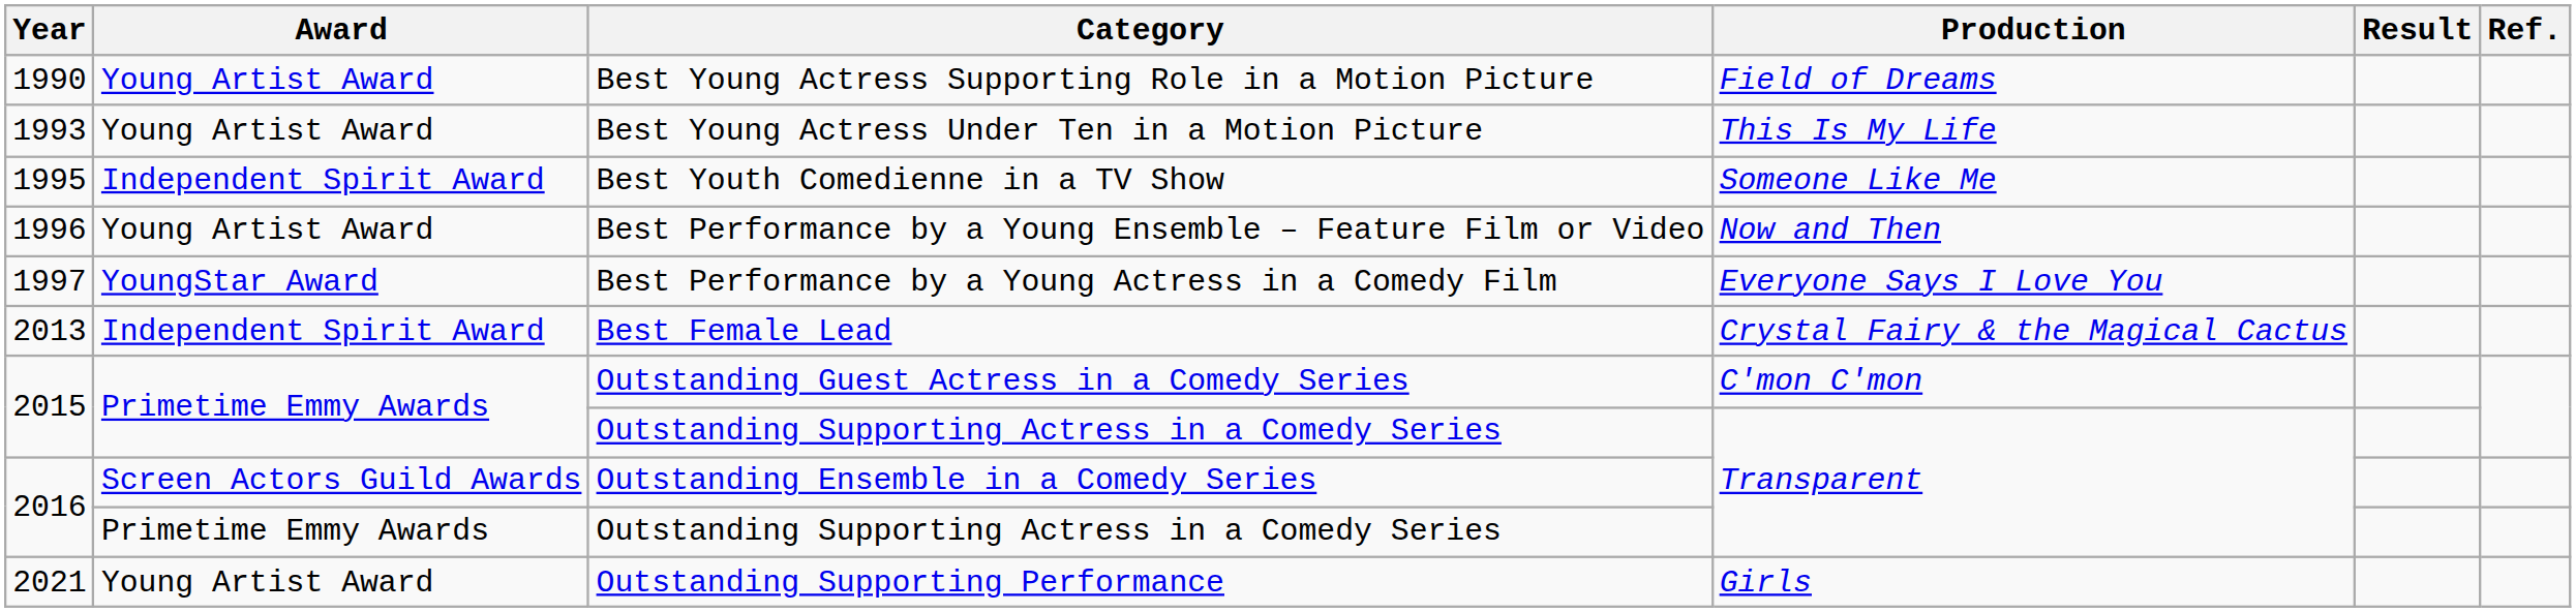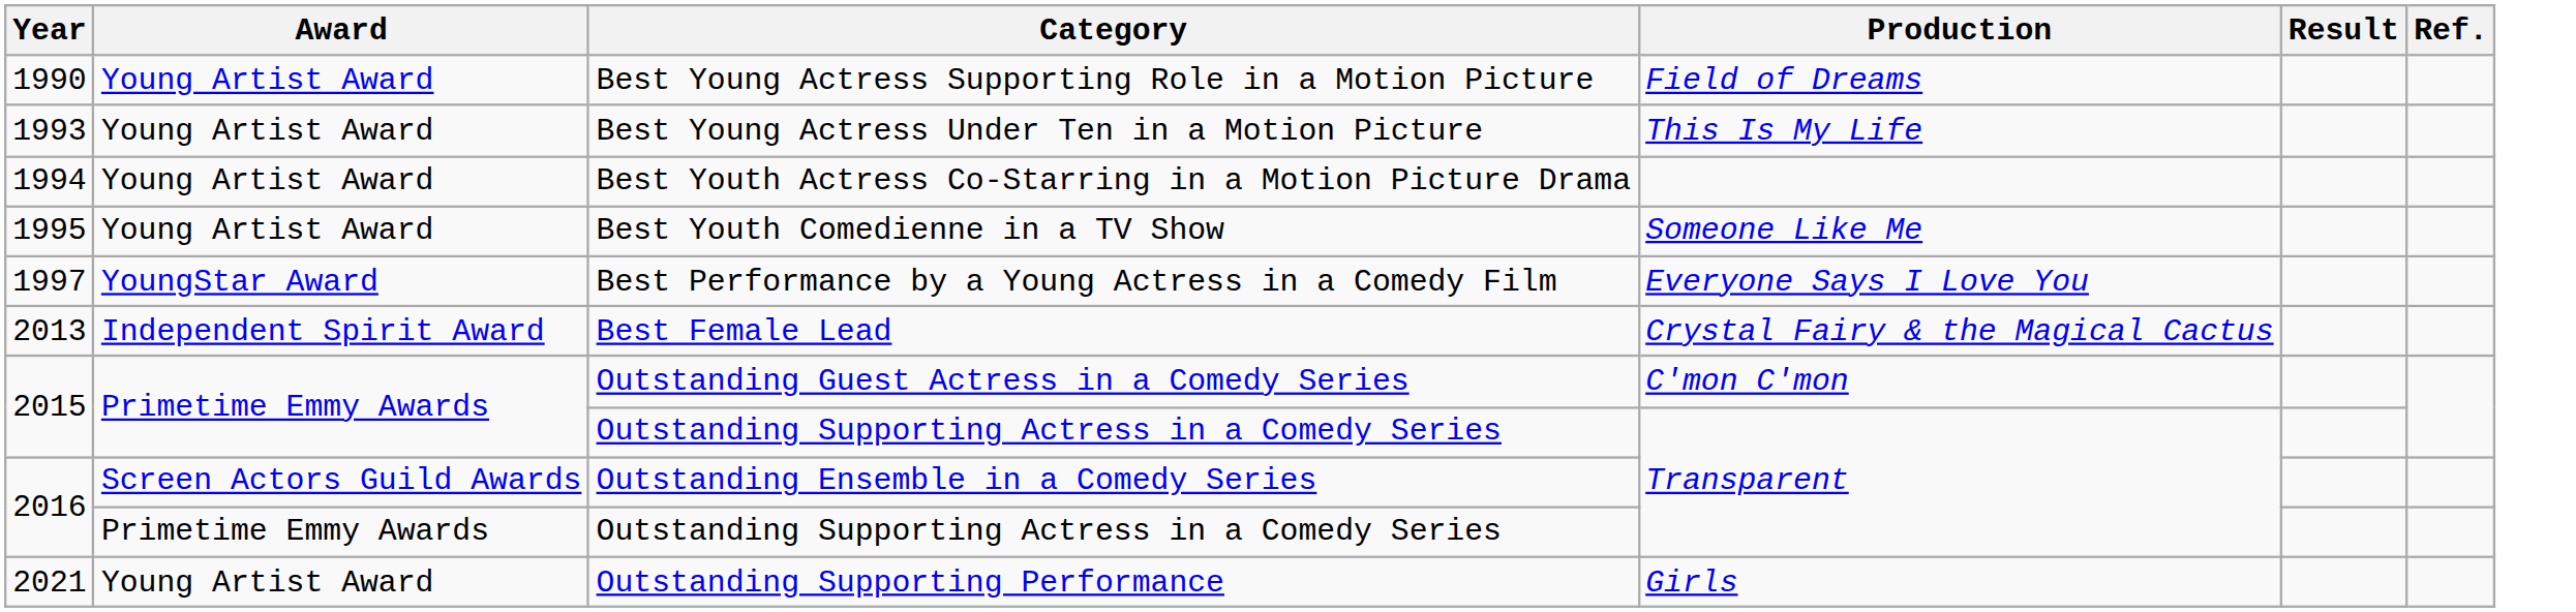+ row: 1994 | Young Artist Award | Best Youth Actress Co-Starring in a Motion Picture Drama
Best Youth Comedienne in a TV Show | Award: Independent Spirit Award -> Young Artist Award
- row: 1996 | Young Artist Award | Best Performance by a Young Ensemble – Feature Film or Video | Now and Then
